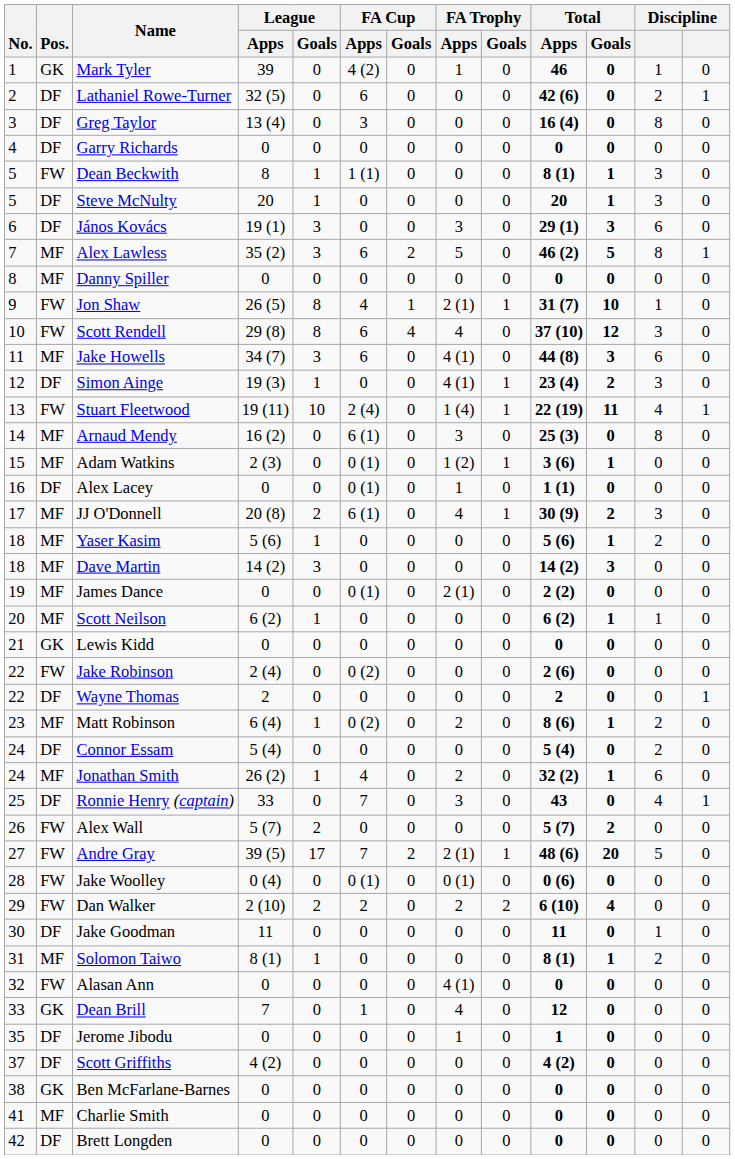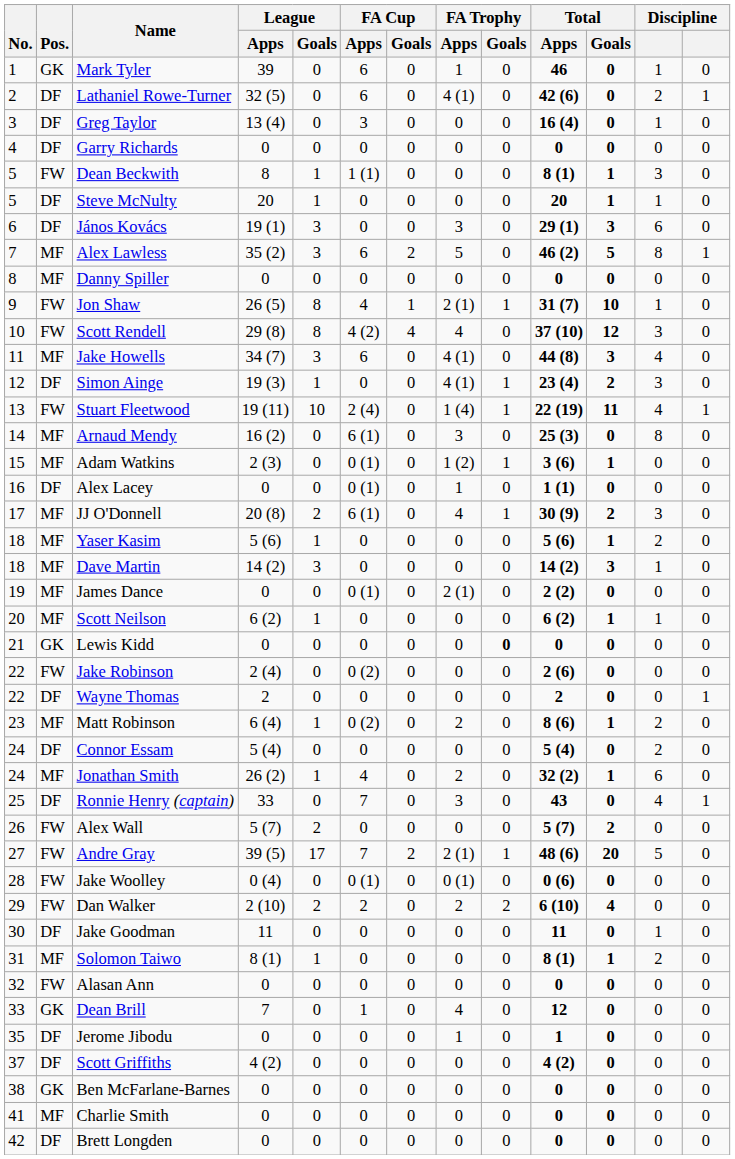Mark Tyler | FA Cup / Apps: 4 (2) -> 6
Lathaniel Rowe-Turner | FA Trophy / Apps: 0 -> 4 (1)
Greg Taylor | column 12: 8 -> 1
Steve McNulty | column 12: 3 -> 1
Scott Rendell | FA Cup / Apps: 6 -> 4 (2)
Jake Howells | column 12: 6 -> 4
Dave Martin | column 12: 0 -> 1
Lewis Kidd | FA Trophy / Goals: normal -> bold
Alasan Ann | FA Trophy / Apps: 4 (1) -> 0
